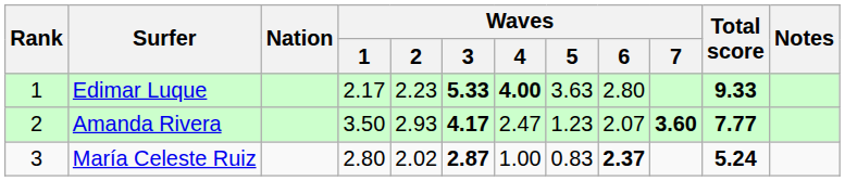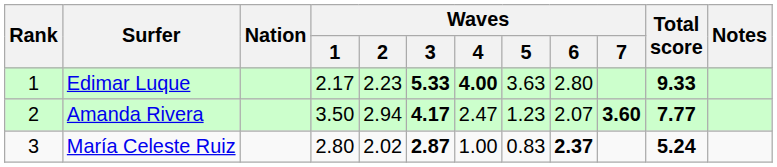Amanda Rivera | Waves / 2: 2.93 -> 2.94
